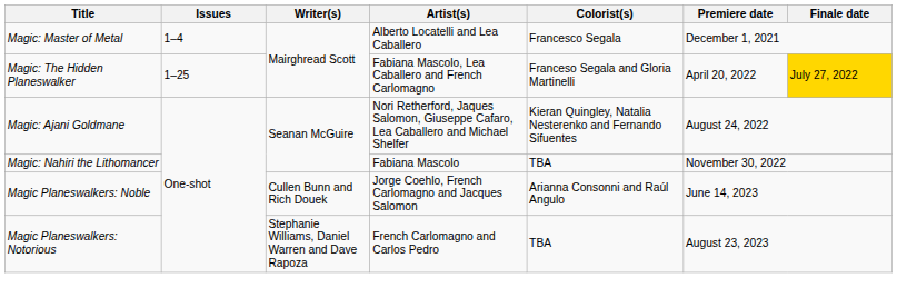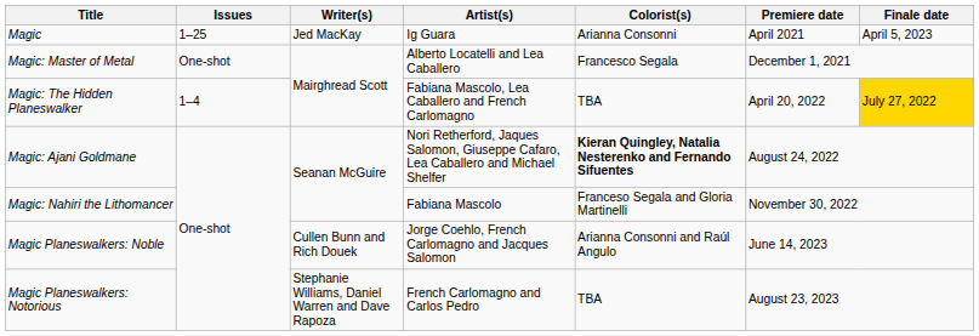+ row: Magic | 1–25 | Jed MacKay | Ig Guara | Arianna Consonni | April 2021 | April 5, 2023
Magic: Master of Metal | Issues: 1–4 -> One-shot
Magic: The Hidden Planeswalker | Issues: 1–25 -> 1–4
Magic: The Hidden Planeswalker | Colorist(s): Franceso Segala and Gloria Martinelli -> TBA
Magic: Ajani Goldmane | Colorist(s): normal -> bold
Magic: Nahiri the Lithomancer | Colorist(s): TBA -> Franceso Segala and Gloria Martinelli
